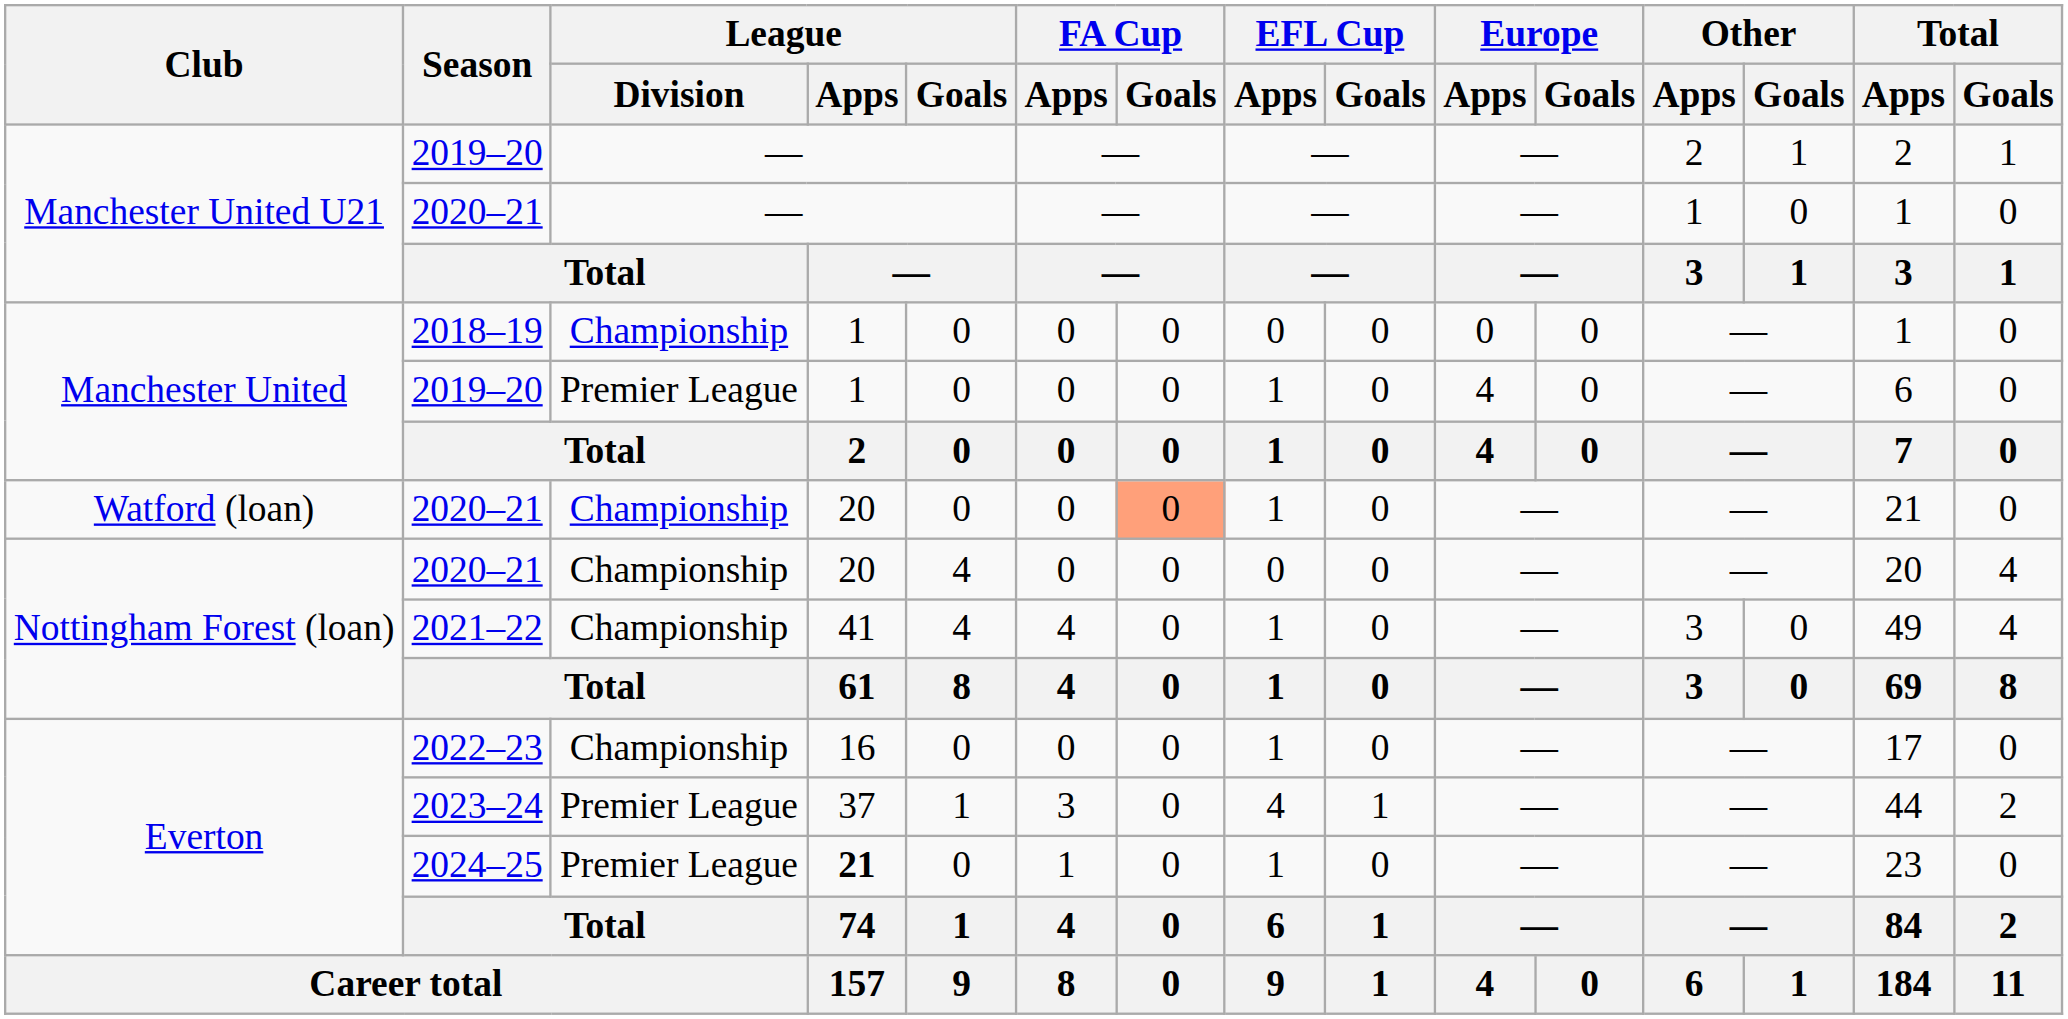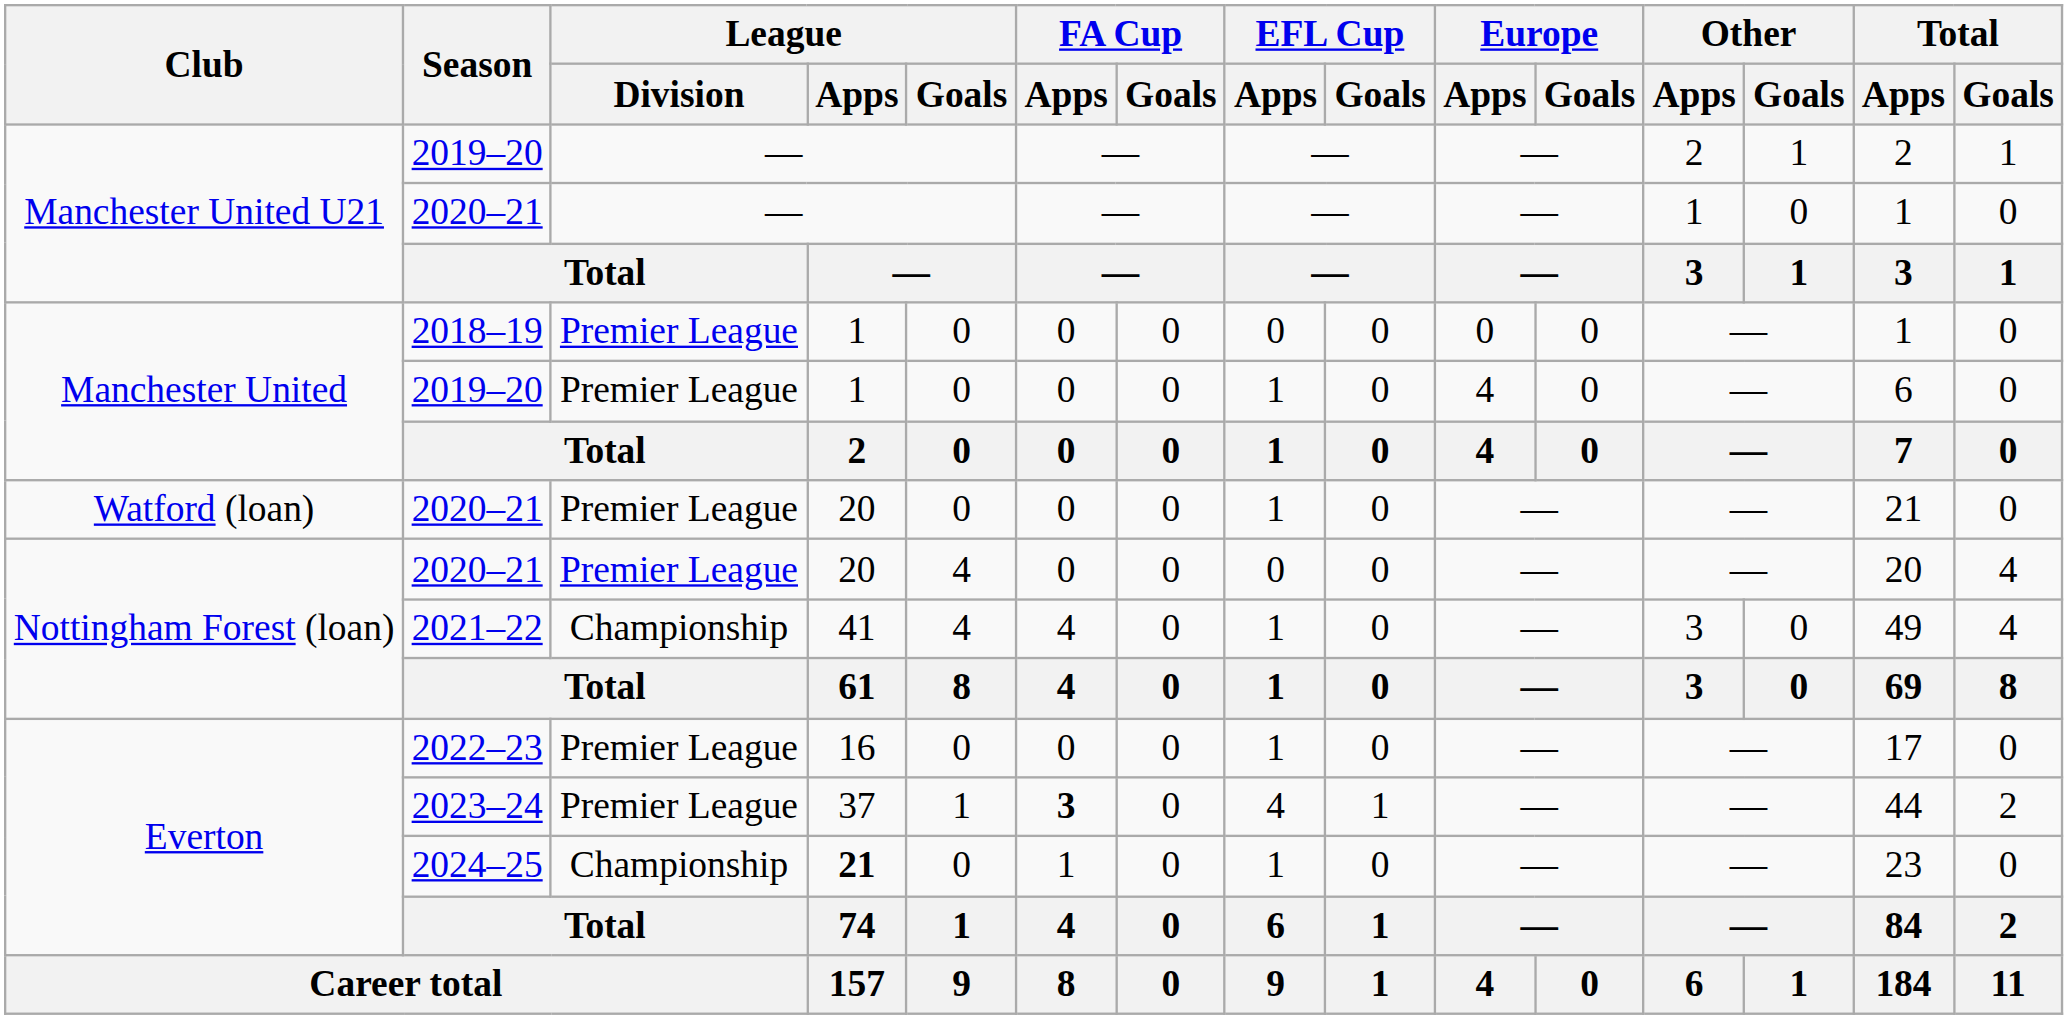2018–19 | League / Division: Championship -> Premier League
Watford (loan) / 2020–21 | League / Division: Championship -> Premier League
Watford (loan) / 2020–21 | FA Cup / Goals: lightsalmon background -> no background
Nottingham Forest (loan) / 2020–21 | League / Division: Championship -> Premier League
2022–23 | League / Division: Championship -> Premier League
2023–24 | FA Cup / Apps: normal -> bold
2024–25 | League / Division: Premier League -> Championship
